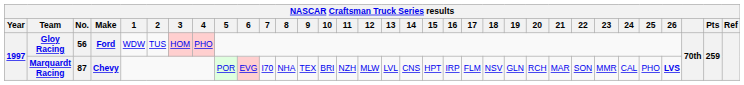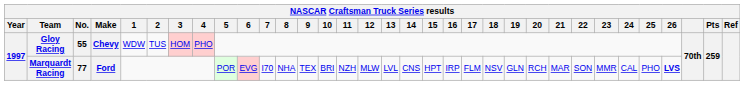Gloy Racing | No.: 56 -> 55
Gloy Racing | Make: Ford -> Chevy
Marquardt Racing | No.: 87 -> 77
Marquardt Racing | Make: Chevy -> Ford
